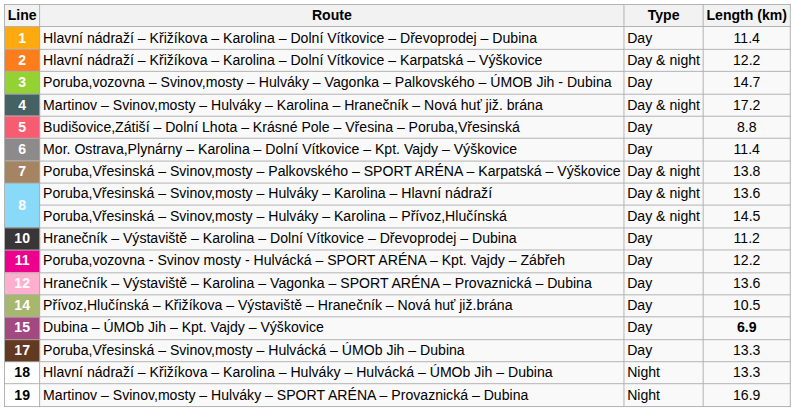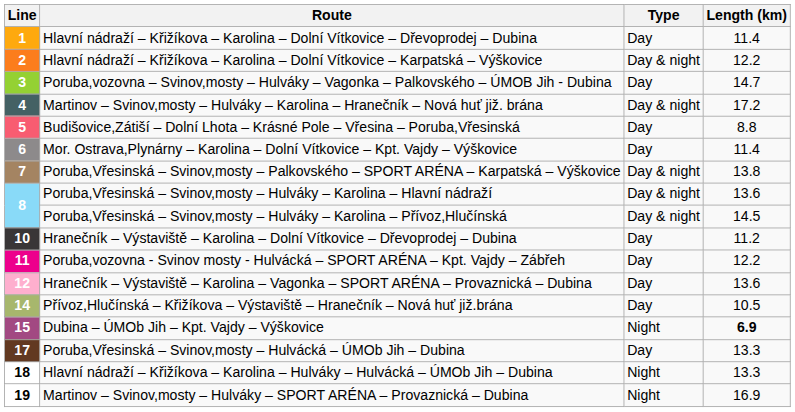Dubina – ÚMOb Jih – Kpt. Vajdy – Výškovice | Type: Day -> Night
